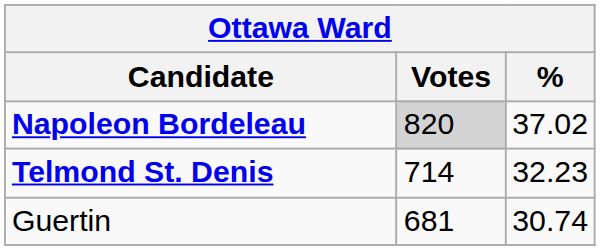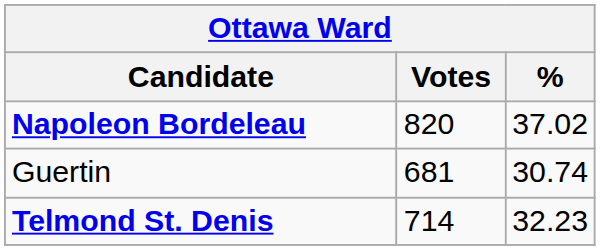Napoleon Bordeleau | Votes: lightgrey background -> no background
rows swapped: Telmond St. Denis <-> Guertin
